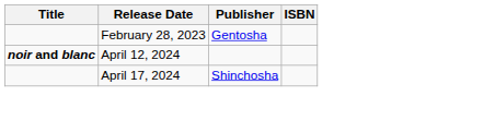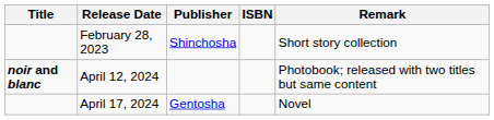+ column: Remark | Short story collection | Photobook; released with two titles but same content | Novel
February 28, 2023 | Publisher: Gentosha -> Shinchosha
April 17, 2024 | Publisher: Shinchosha -> Gentosha
